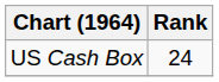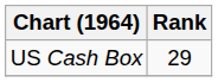US Cash Box | Rank: 24 -> 29
